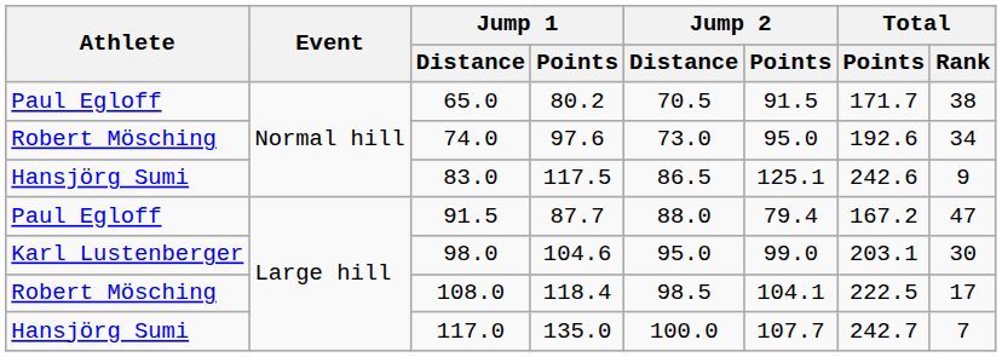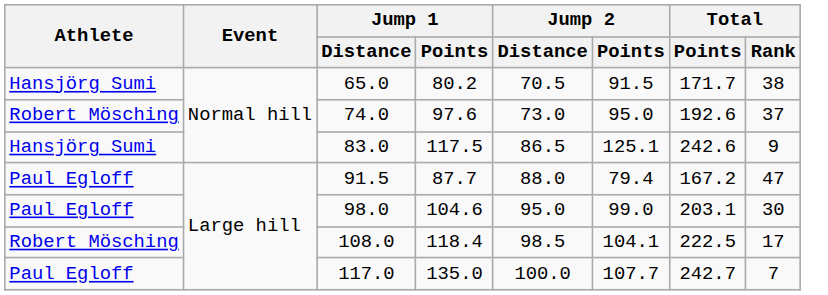65.0 | Athlete: Paul Egloff -> Hansjörg Sumi
74.0 | Total / Rank: 34 -> 37
98.0 | Athlete: Karl Lustenberger -> Paul Egloff
117.0 | Athlete: Hansjörg Sumi -> Paul Egloff
